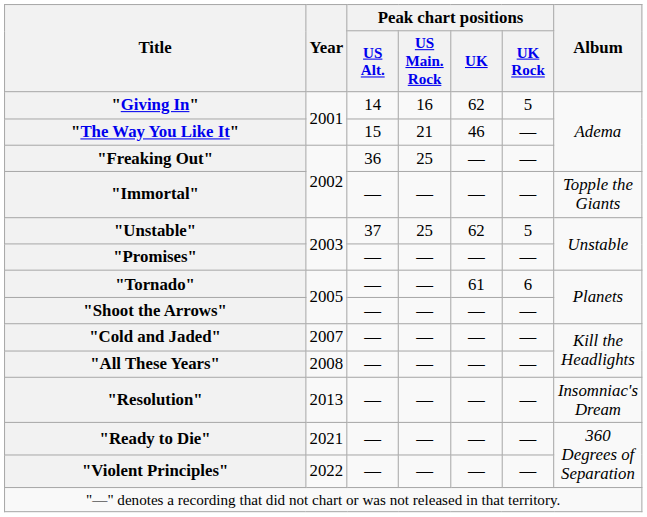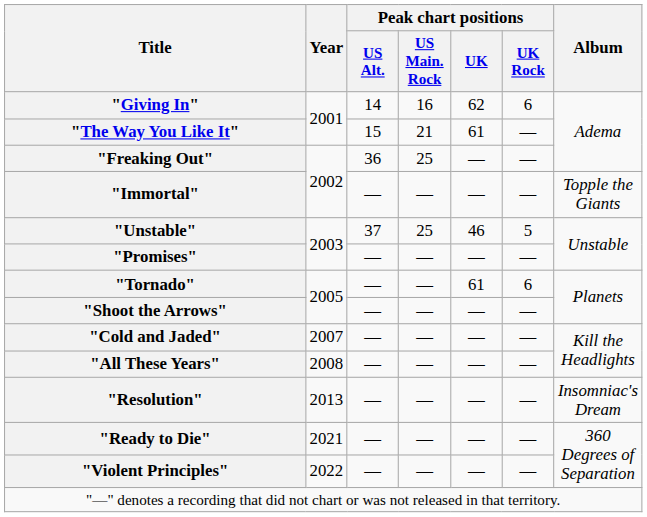"Giving In" | Peak chart positions / UK Rock: 5 -> 6
"The Way You Like It" | Peak chart positions / UK: 46 -> 61
"Unstable" | Peak chart positions / UK: 62 -> 46
